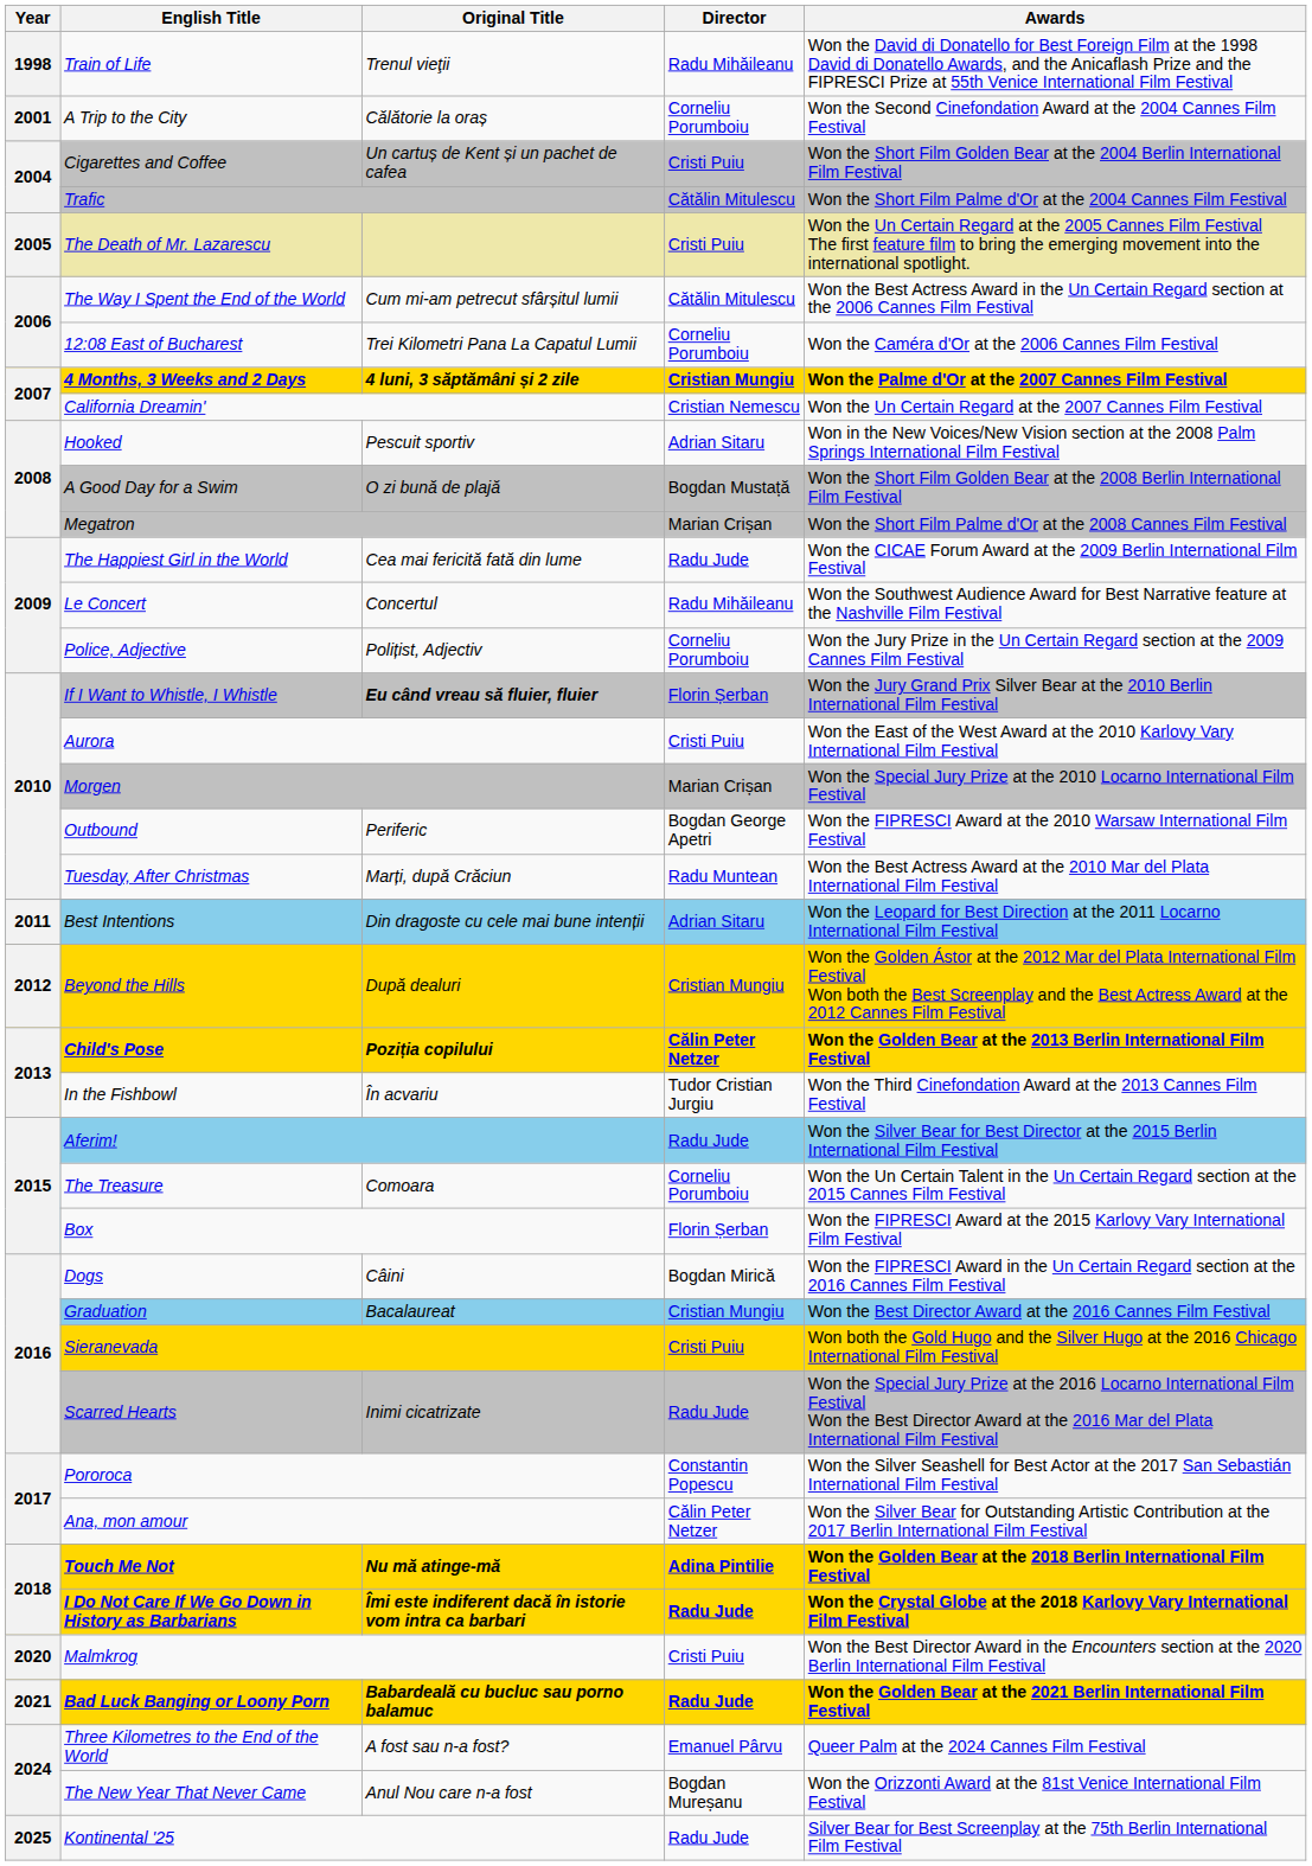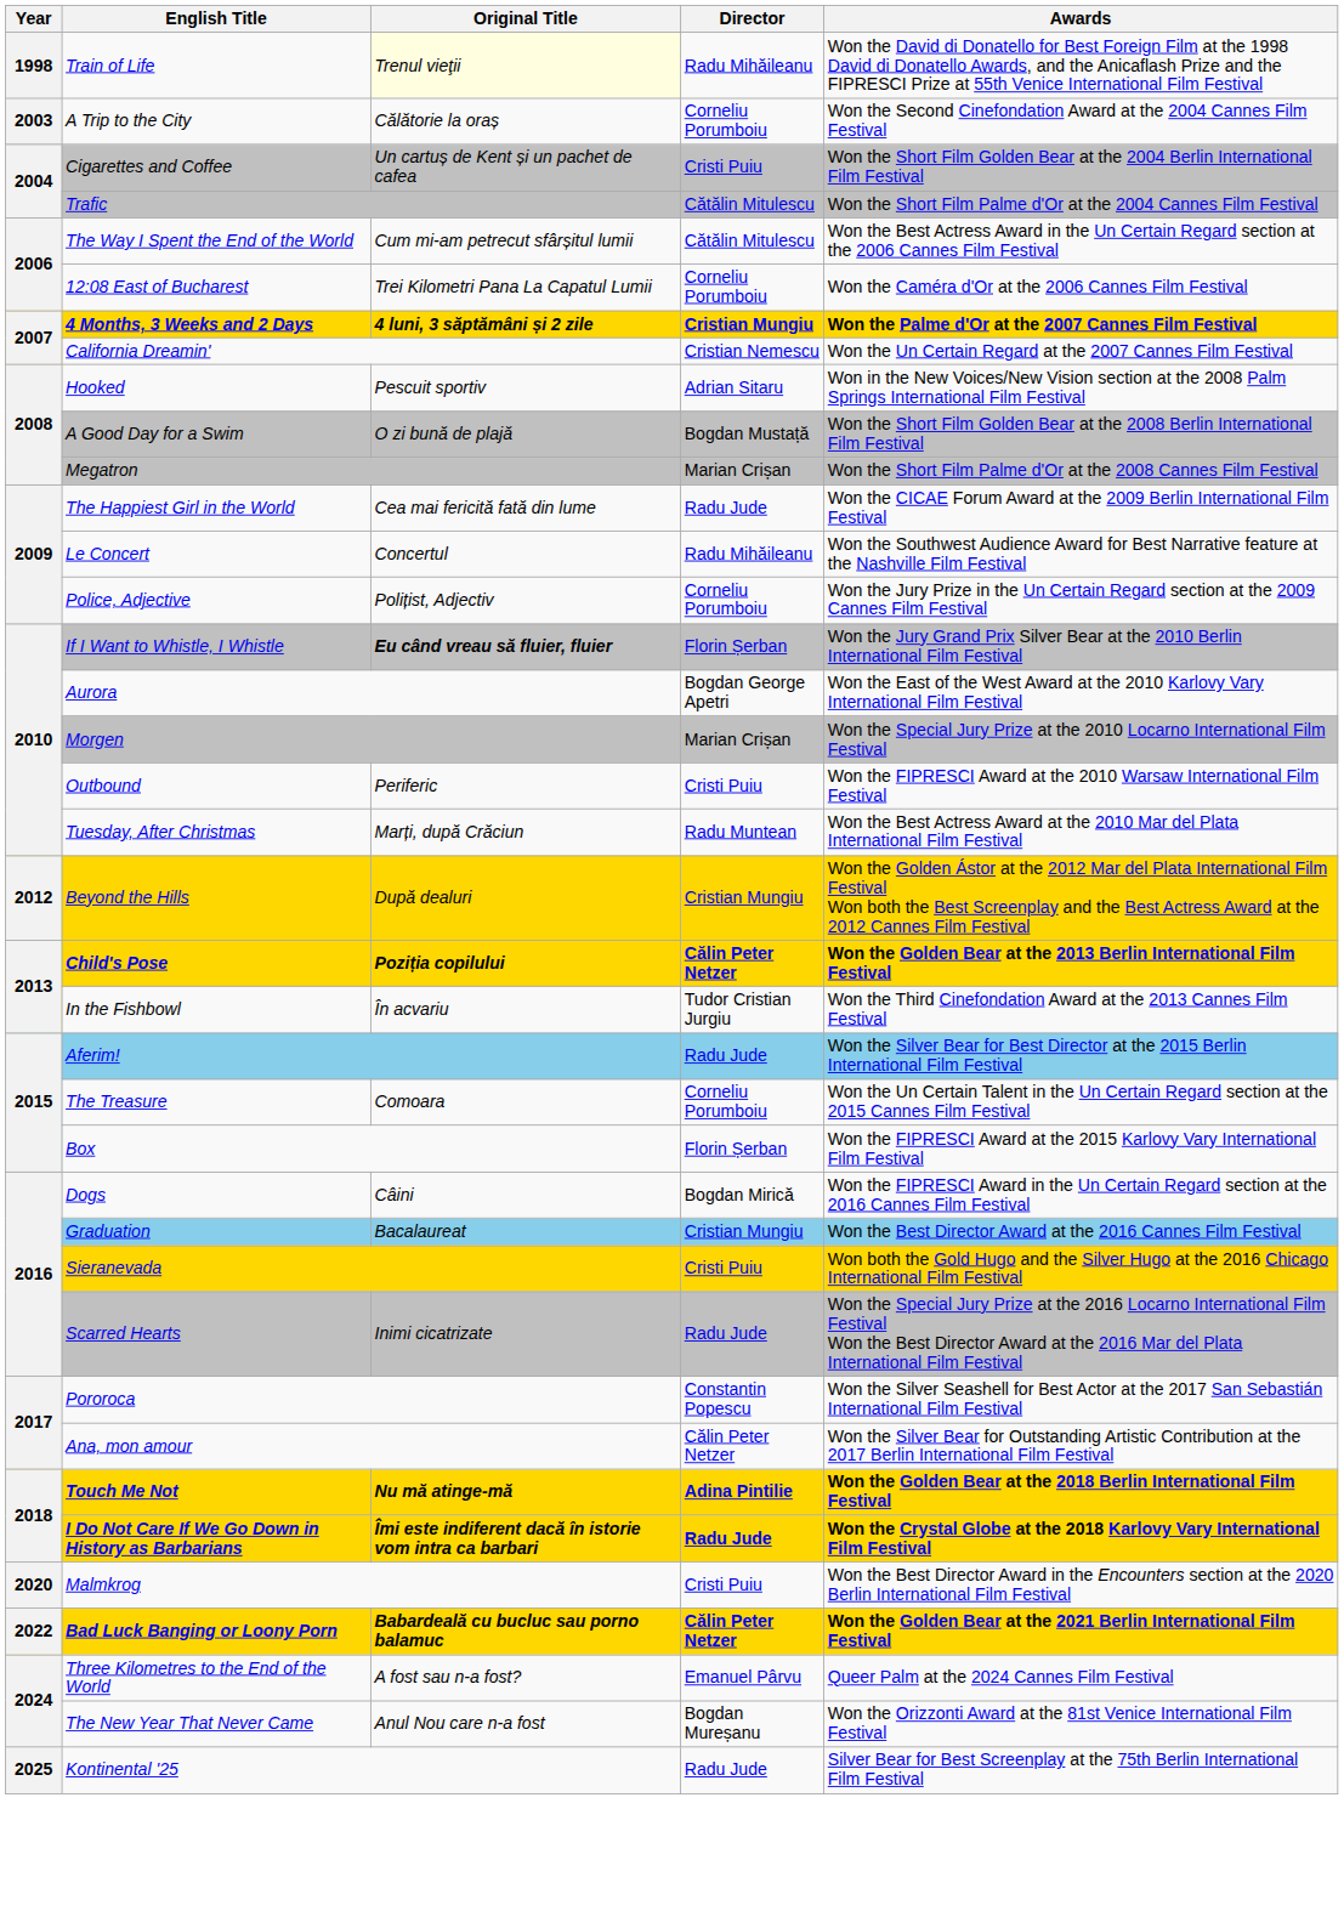Train of Life | Original Title: no background -> lightyellow background
A Trip to the City | Year: 2001 -> 2003
- row: 2005 | The Death of Mr. Lazarescu | Cristi Puiu | Won the Un Certain Regard at the 2005 Cannes Film Festival The first feature film to bring the emerging movement into the international spotlight.
Aurora | Director: Cristi Puiu -> Bogdan George Apetri
Outbound | Director: Bogdan George Apetri -> Cristi Puiu
- row: 2011 | Best Intentions | Din dragoste cu cele mai bune intenții | Adrian Sitaru | Won the Leopard for Best Direction at the 2011 Locarno International Film Festival
Bad Luck Banging or Loony Porn | Year: 2021 -> 2022
Bad Luck Banging or Loony Porn | Director: Radu Jude -> Călin Peter Netzer
